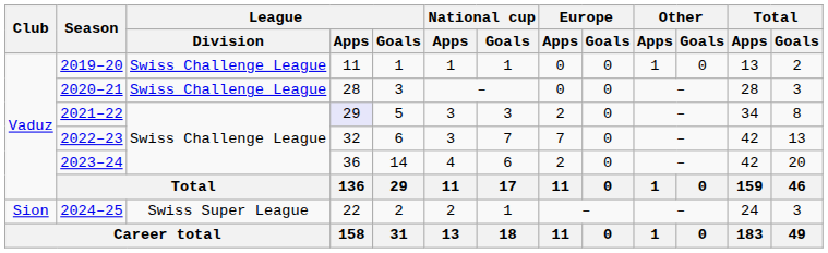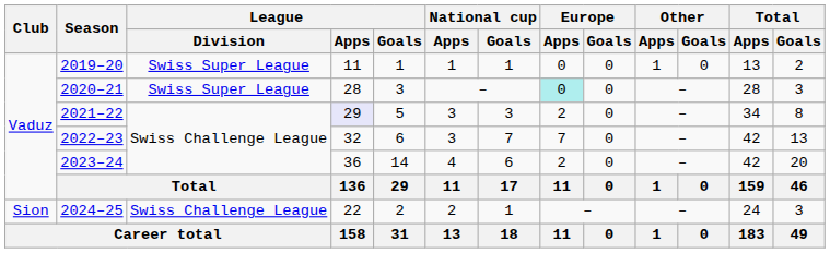2019–20 | League / Division: Swiss Challenge League -> Swiss Super League
2020–21 | League / Division: Swiss Challenge League -> Swiss Super League
2020–21 | Europe / Apps: no background -> paleturquoise background
2024–25 | League / Division: Swiss Super League -> Swiss Challenge League
